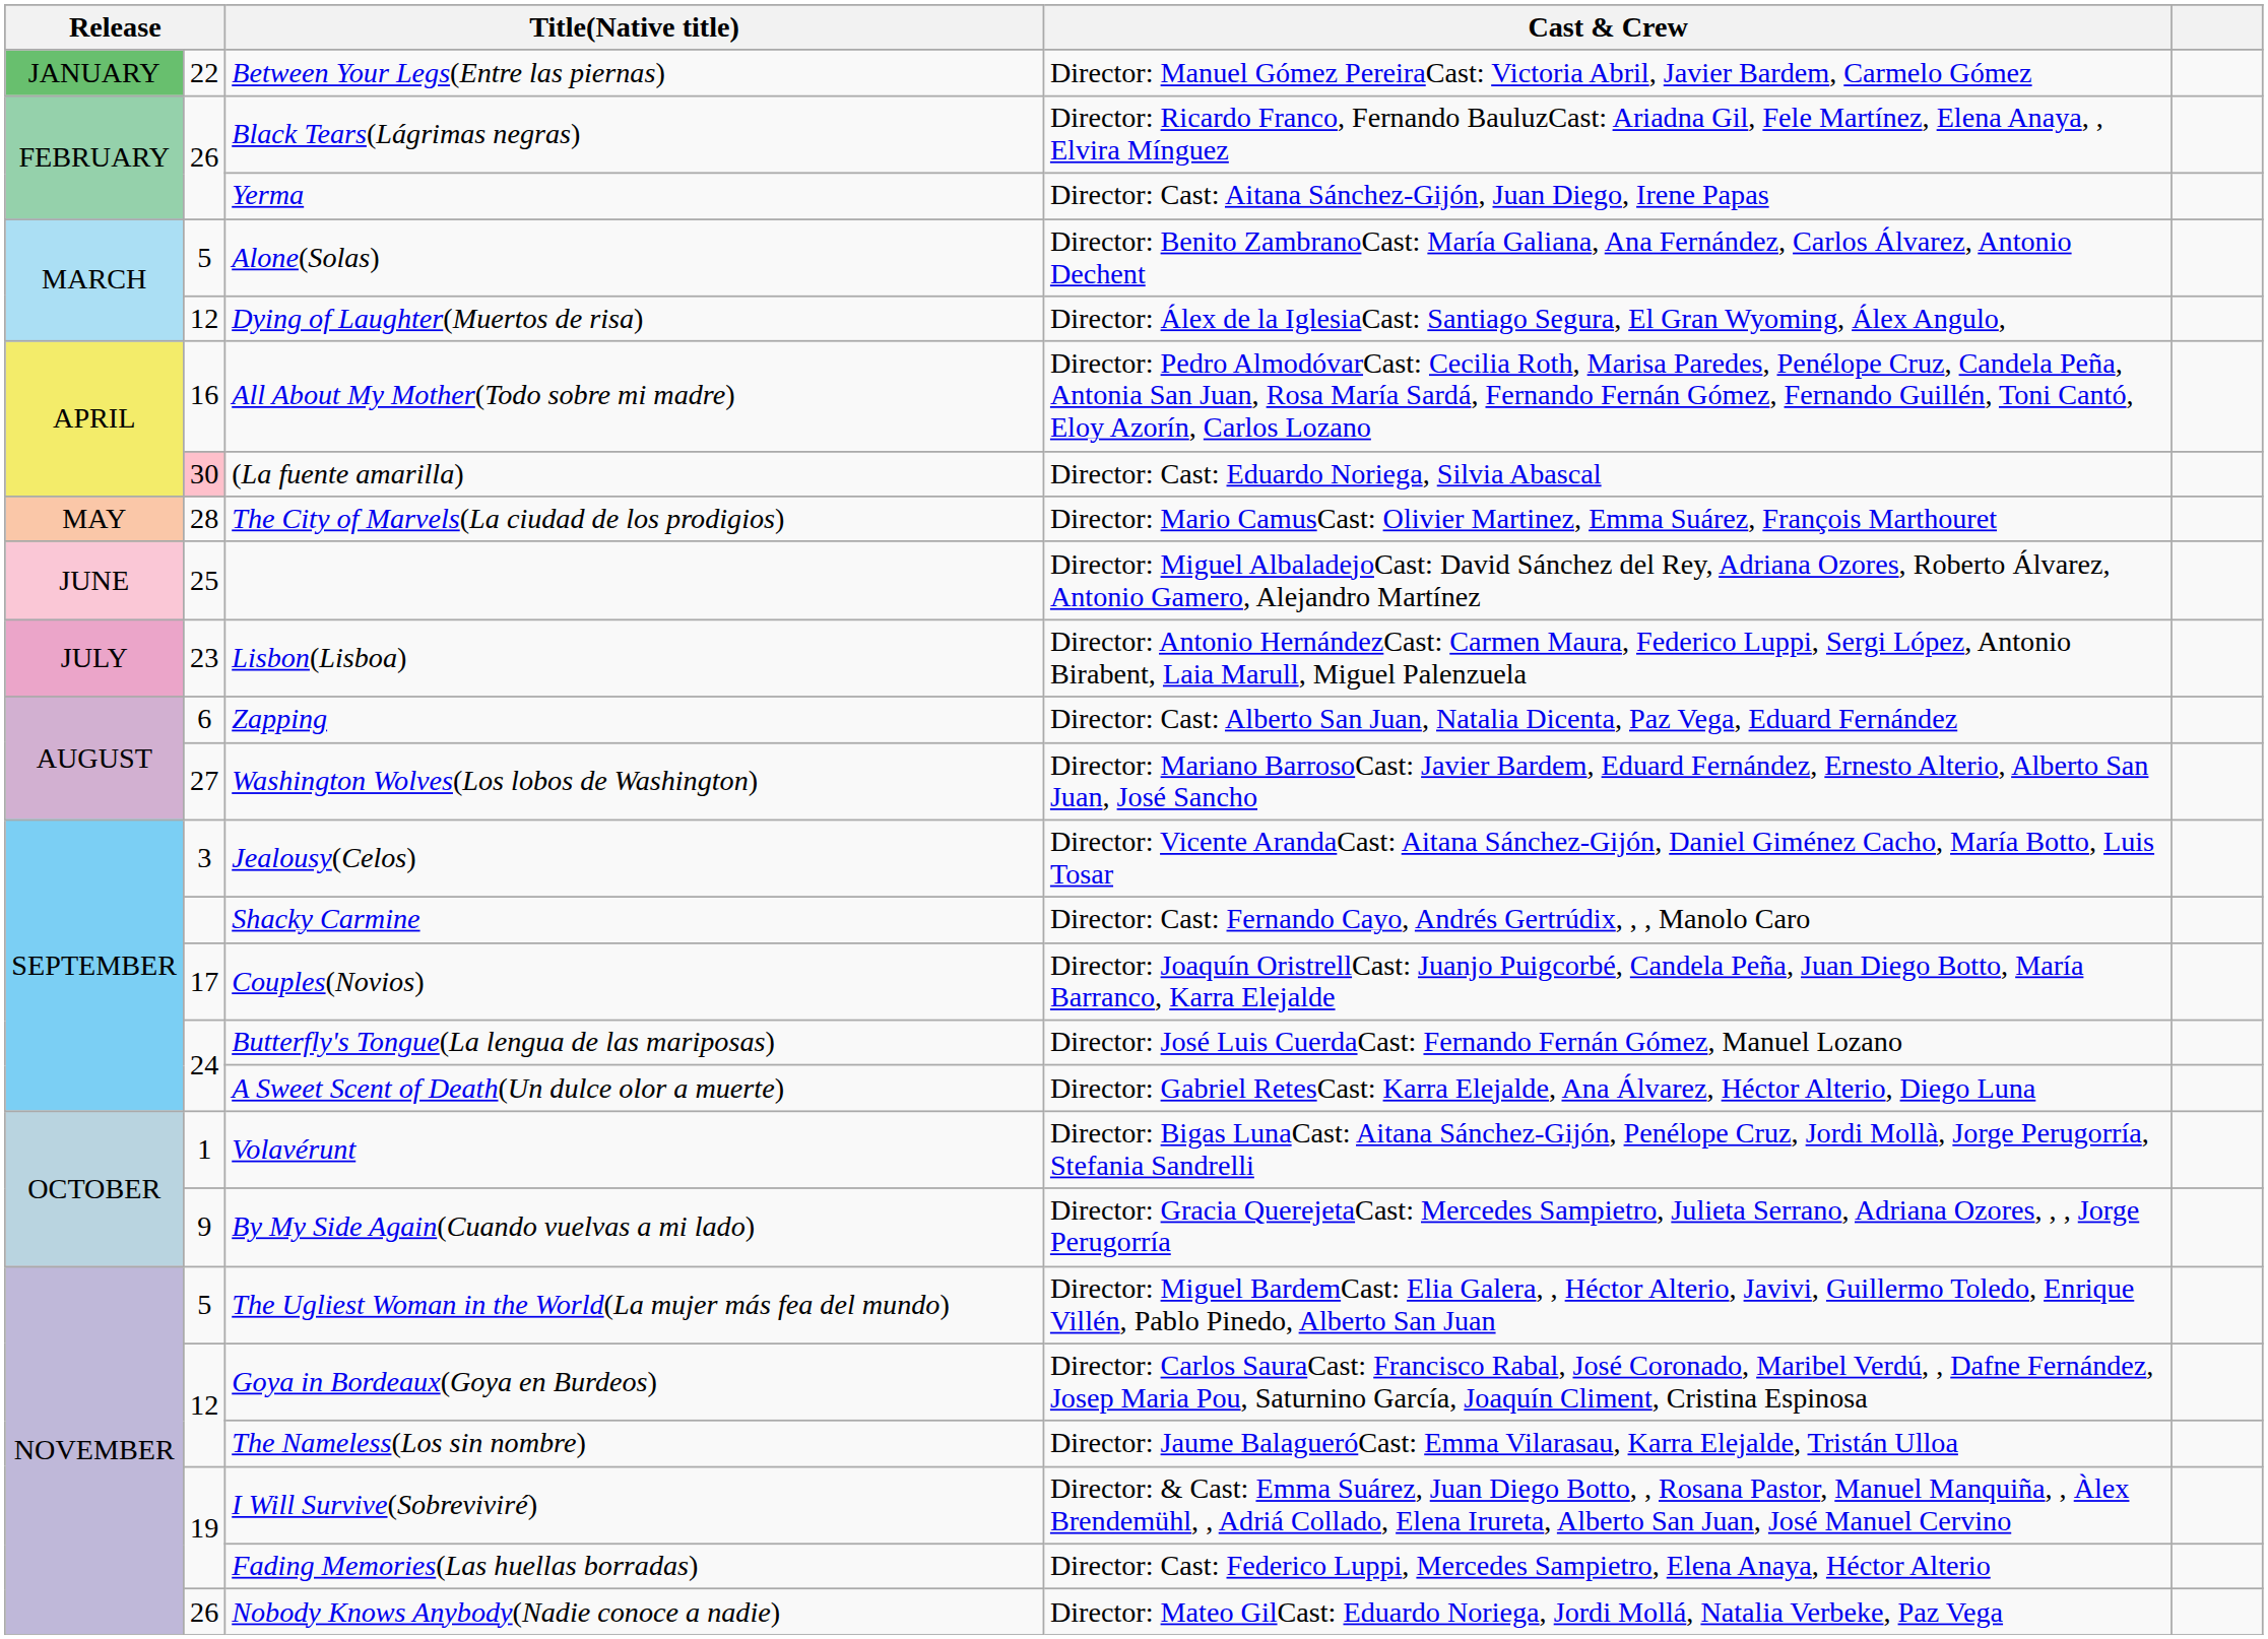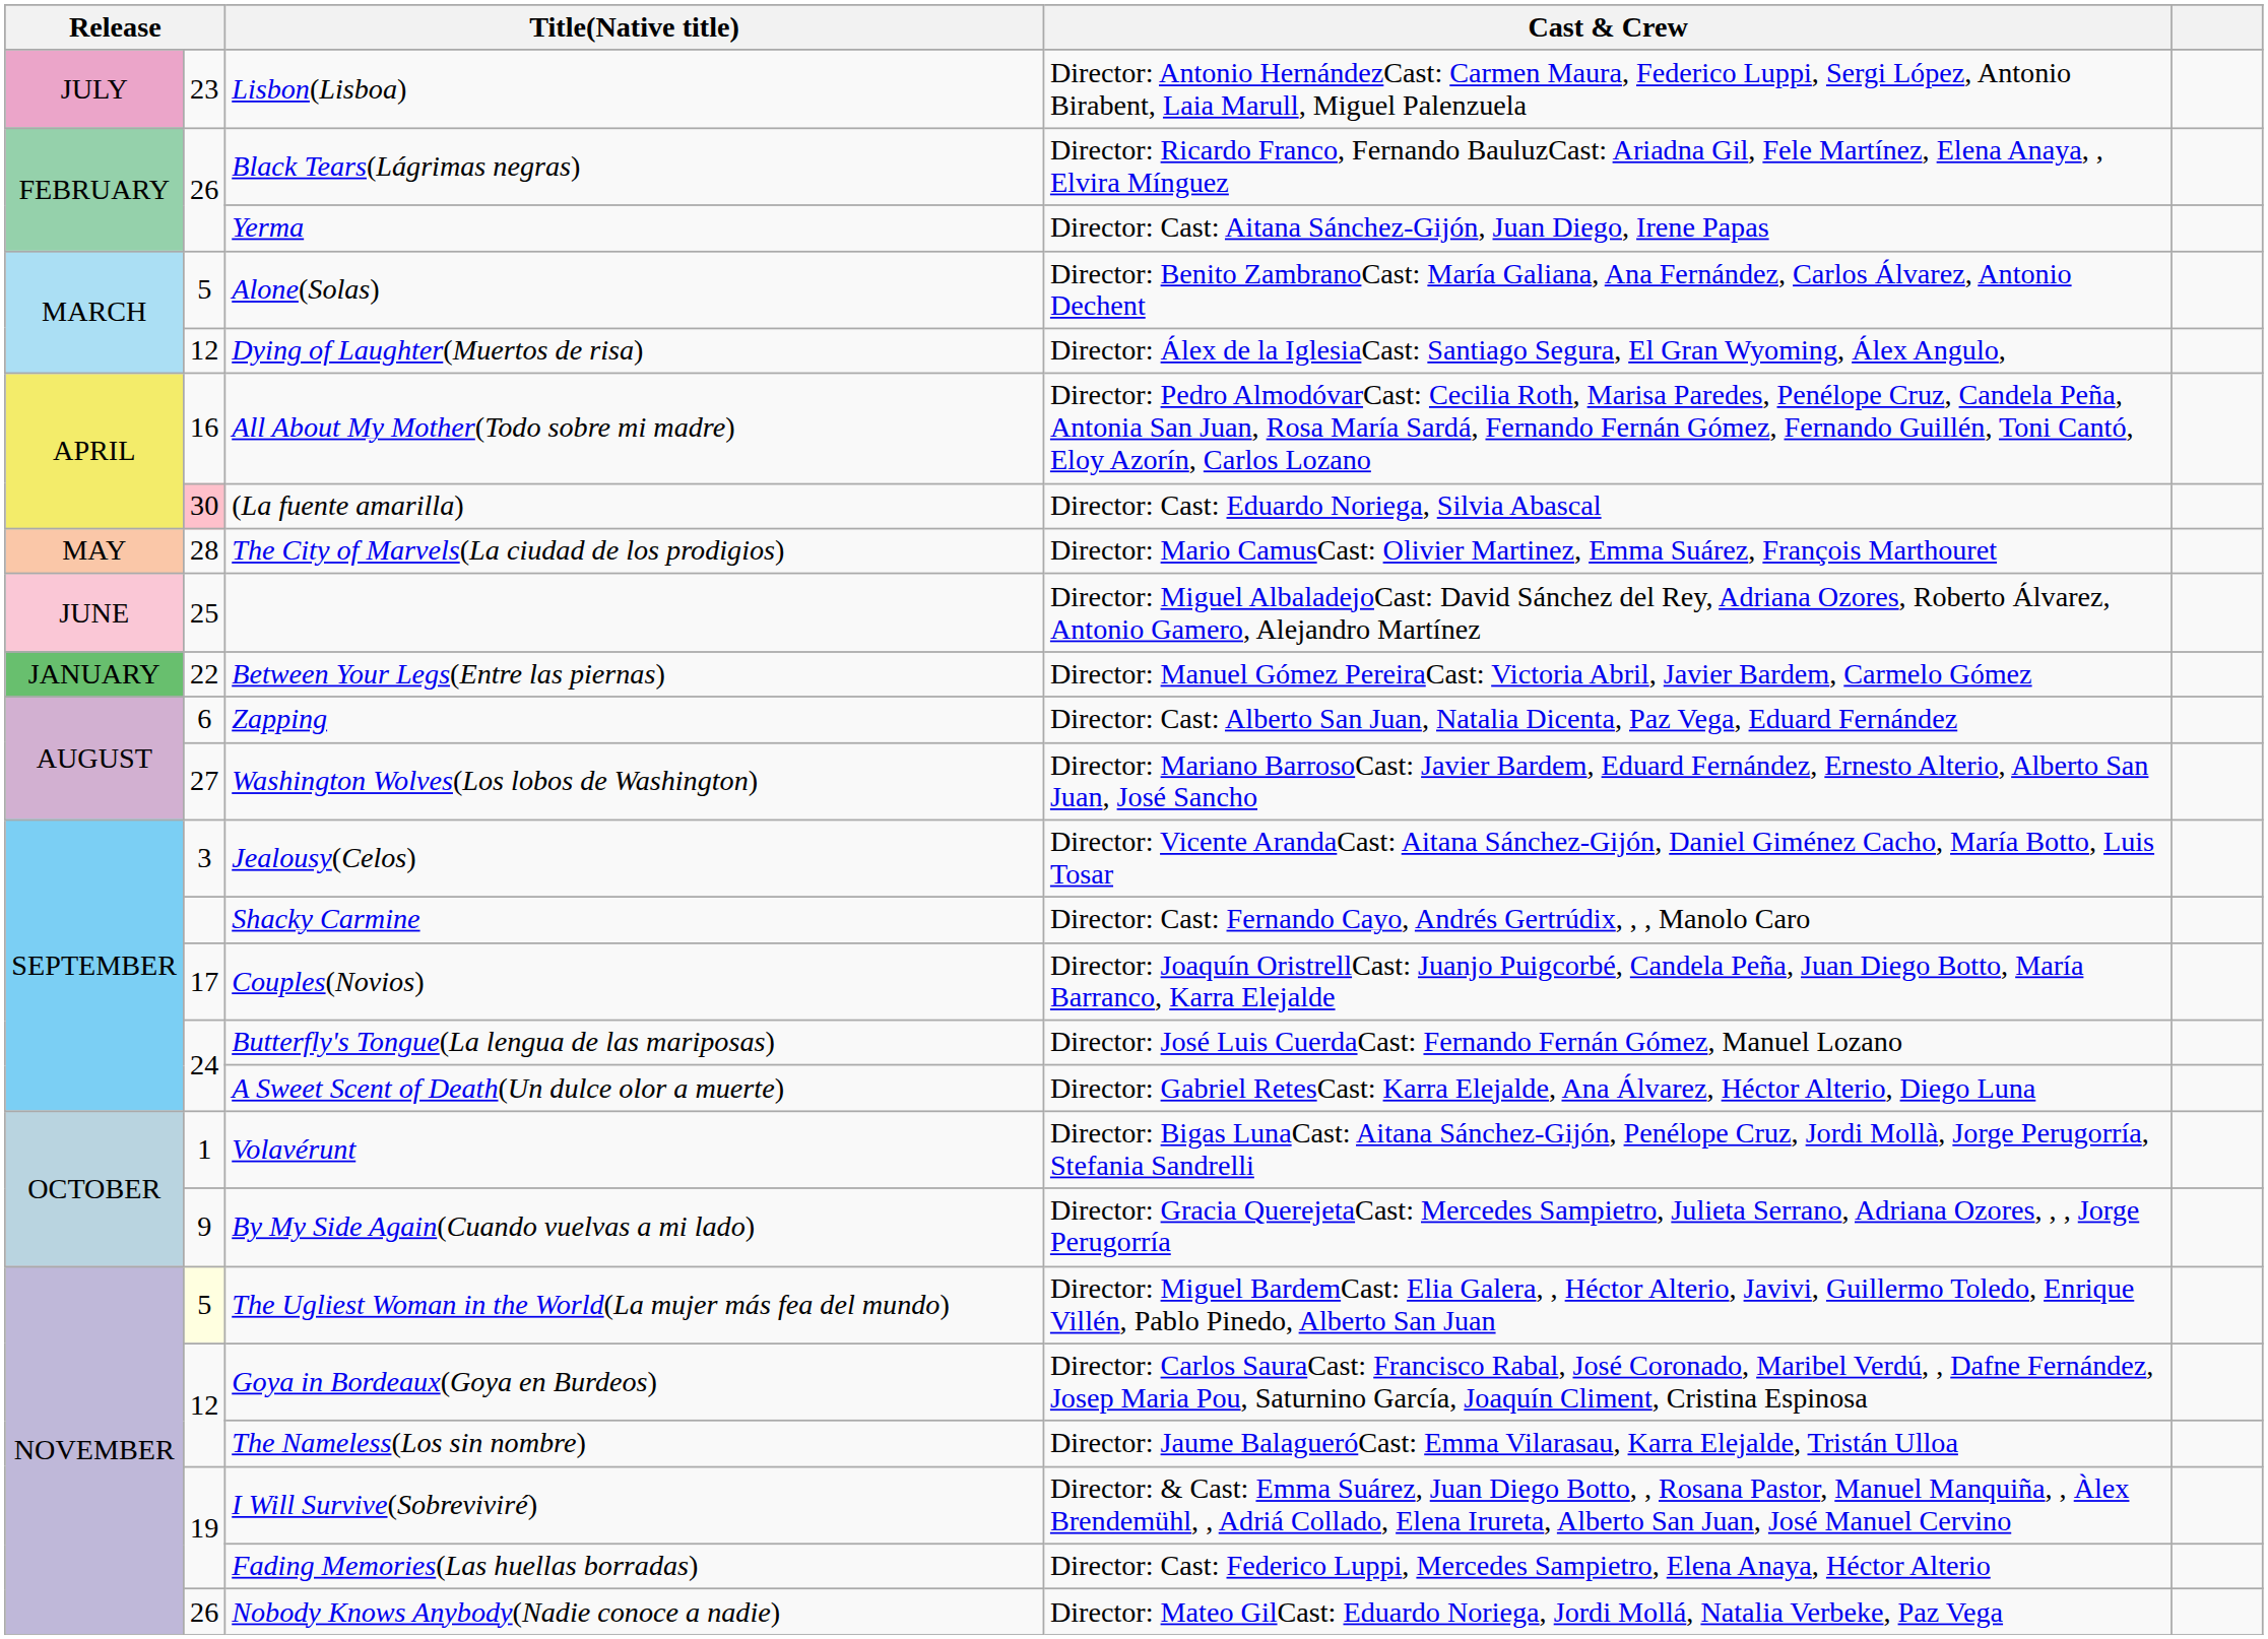rows swapped: Between Your Legs(Entre las piernas) <-> Lisbon(Lisboa)
The Ugliest Woman in the World(La mujer más fea del mundo) | column 2: no background -> lightyellow background
